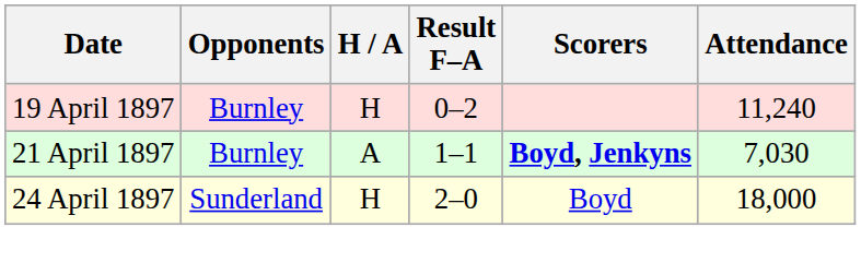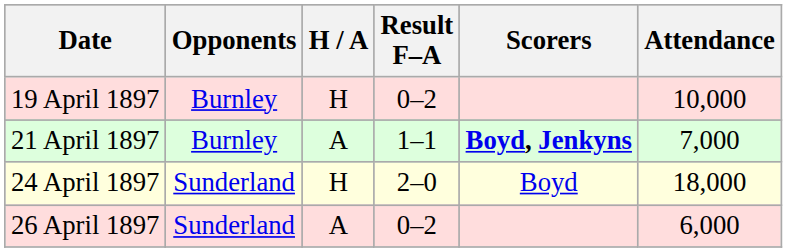19 April 1897 | Attendance: 11,240 -> 10,000
21 April 1897 | Attendance: 7,030 -> 7,000
+ row: 26 April 1897 | Sunderland | A | 0–2 | 6,000
